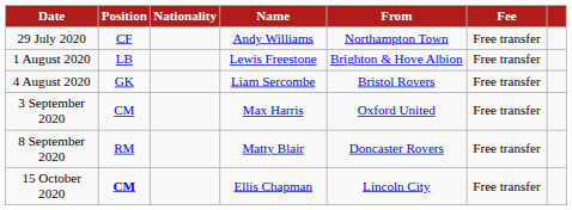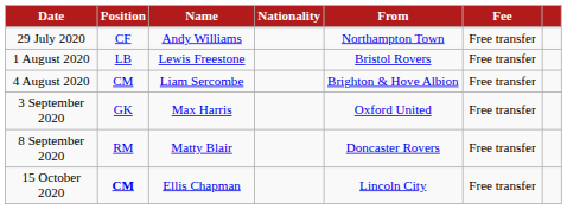columns swapped: Nationality <-> Name
1 August 2020 | From: Brighton & Hove Albion -> Bristol Rovers
4 August 2020 | Position: GK -> CM
4 August 2020 | From: Bristol Rovers -> Brighton & Hove Albion
3 September 2020 | Position: CM -> GK
